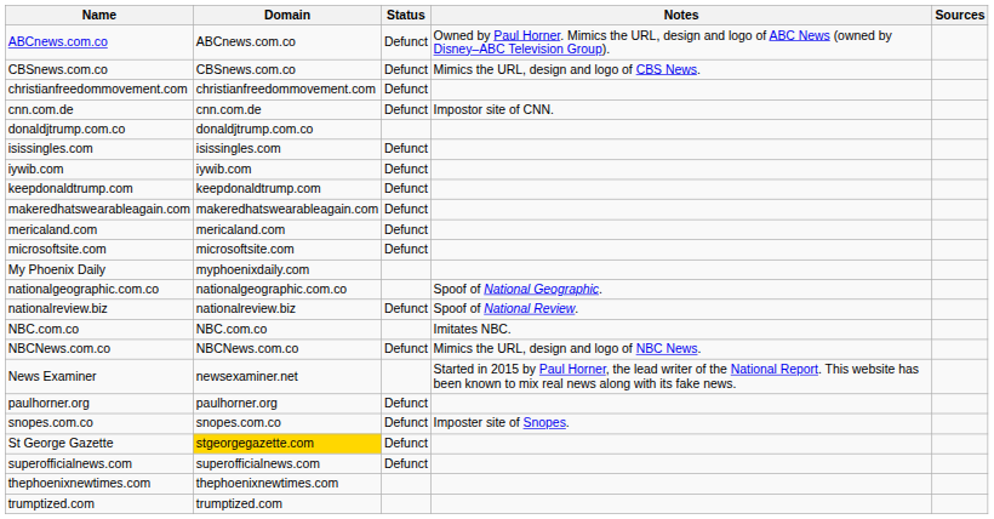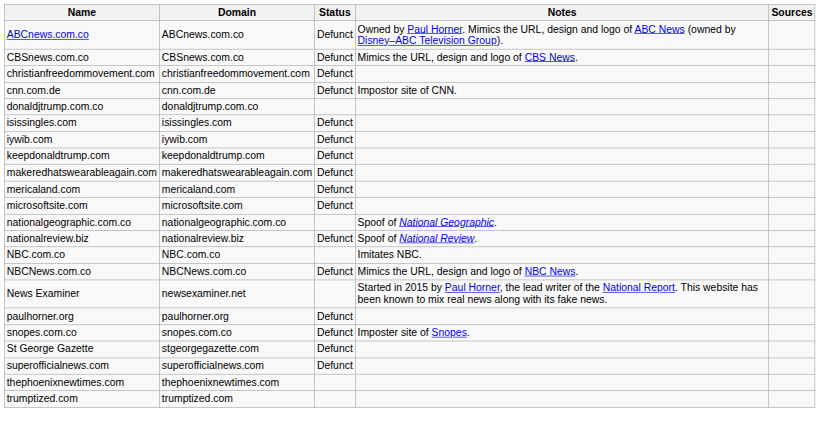- row: My Phoenix Daily | myphoenixdaily.com
St George Gazette | Domain: gold background -> no background
